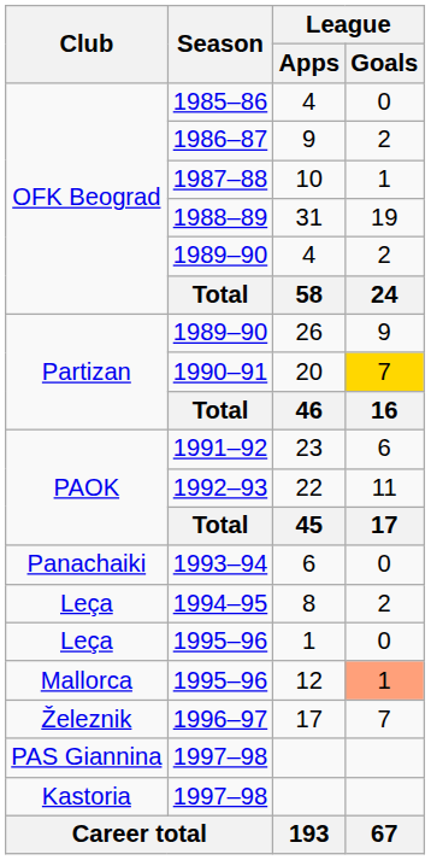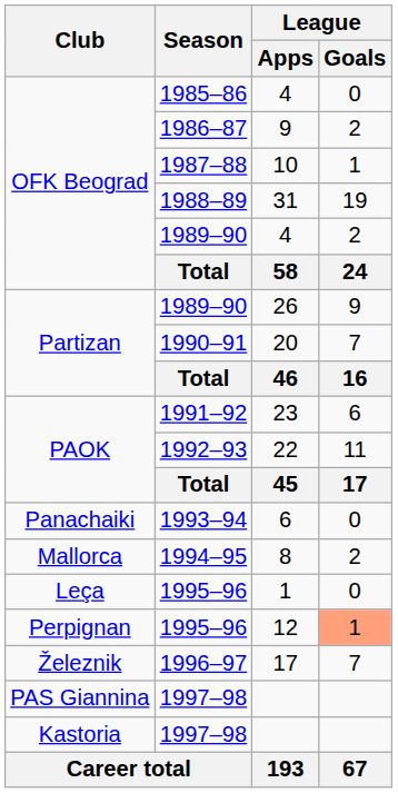20 | League / Goals: gold background -> no background
8 | Club: Leça -> Mallorca
12 | Club: Mallorca -> Perpignan
